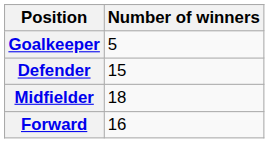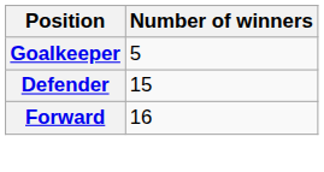- row: Midfielder | 18
